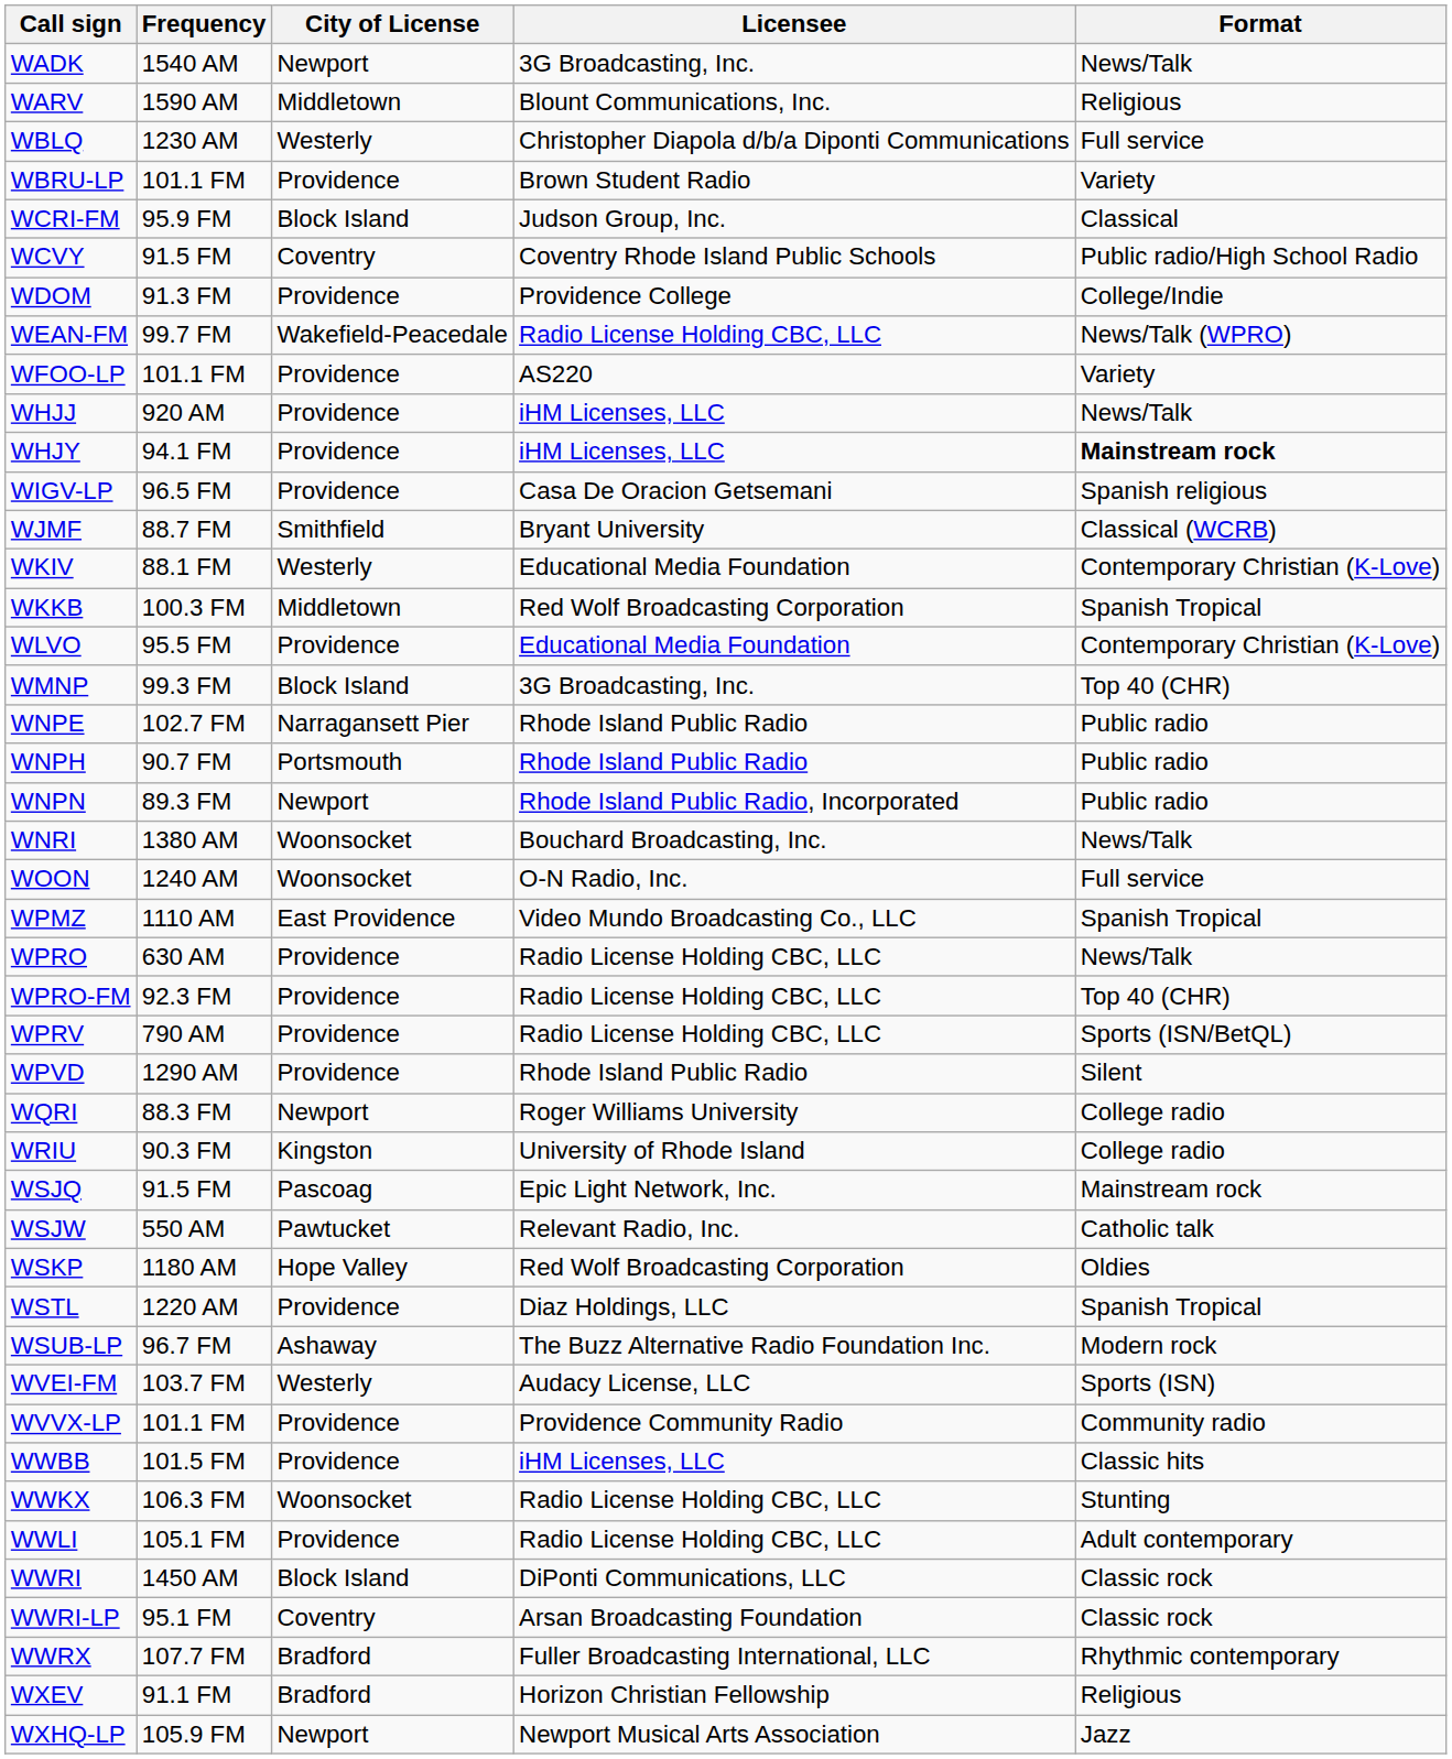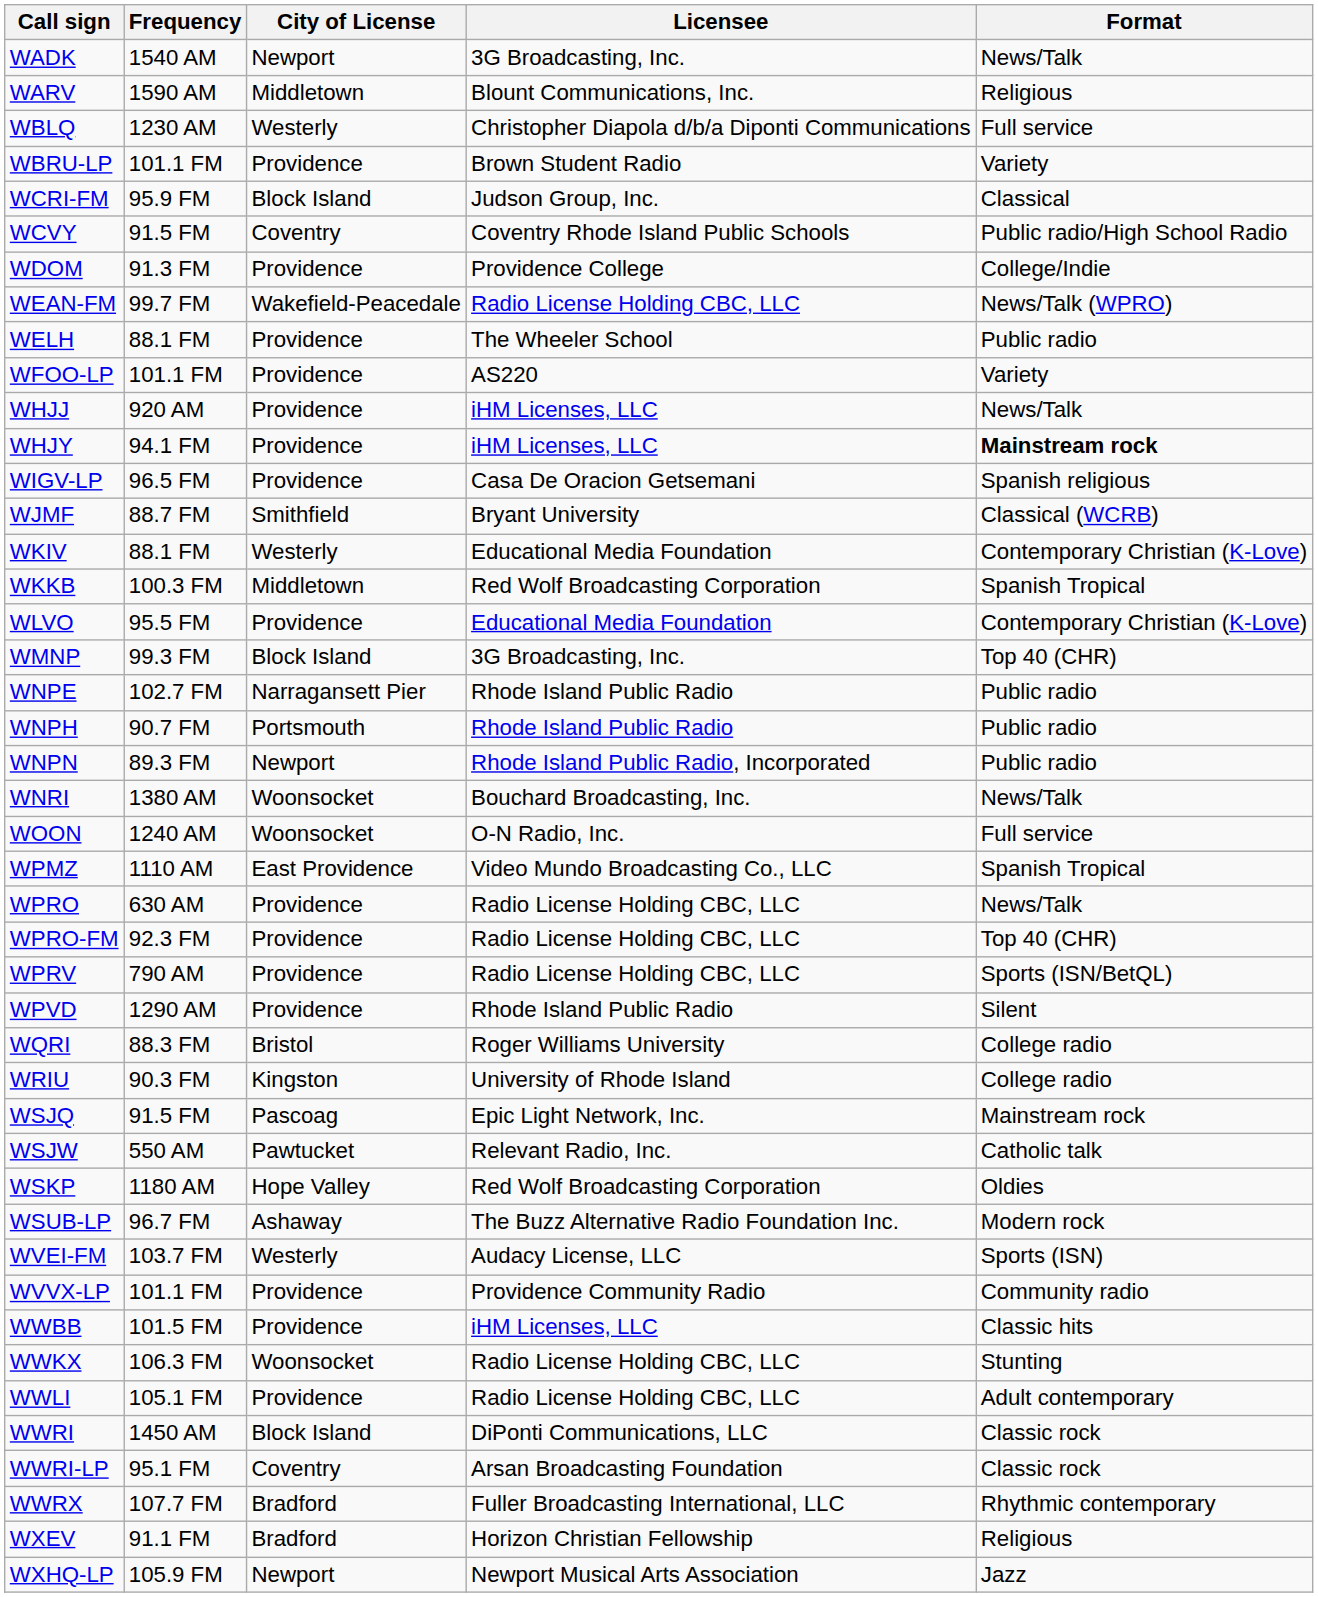+ row: WELH | 88.1 FM | Providence | The Wheeler School | Public radio
WQRI | City of License: Newport -> Bristol
- row: WSTL | 1220 AM | Providence | Diaz Holdings, LLC | Spanish Tropical
